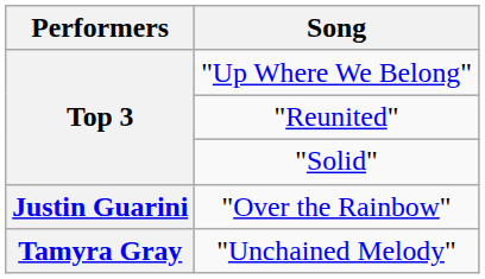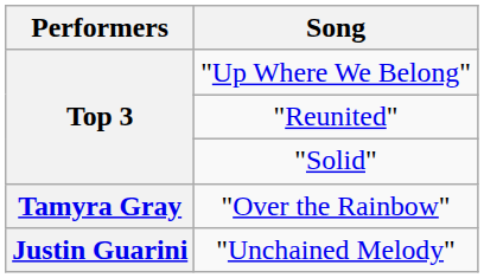"Over the Rainbow" | Performers: Justin Guarini -> Tamyra Gray
"Unchained Melody" | Performers: Tamyra Gray -> Justin Guarini
